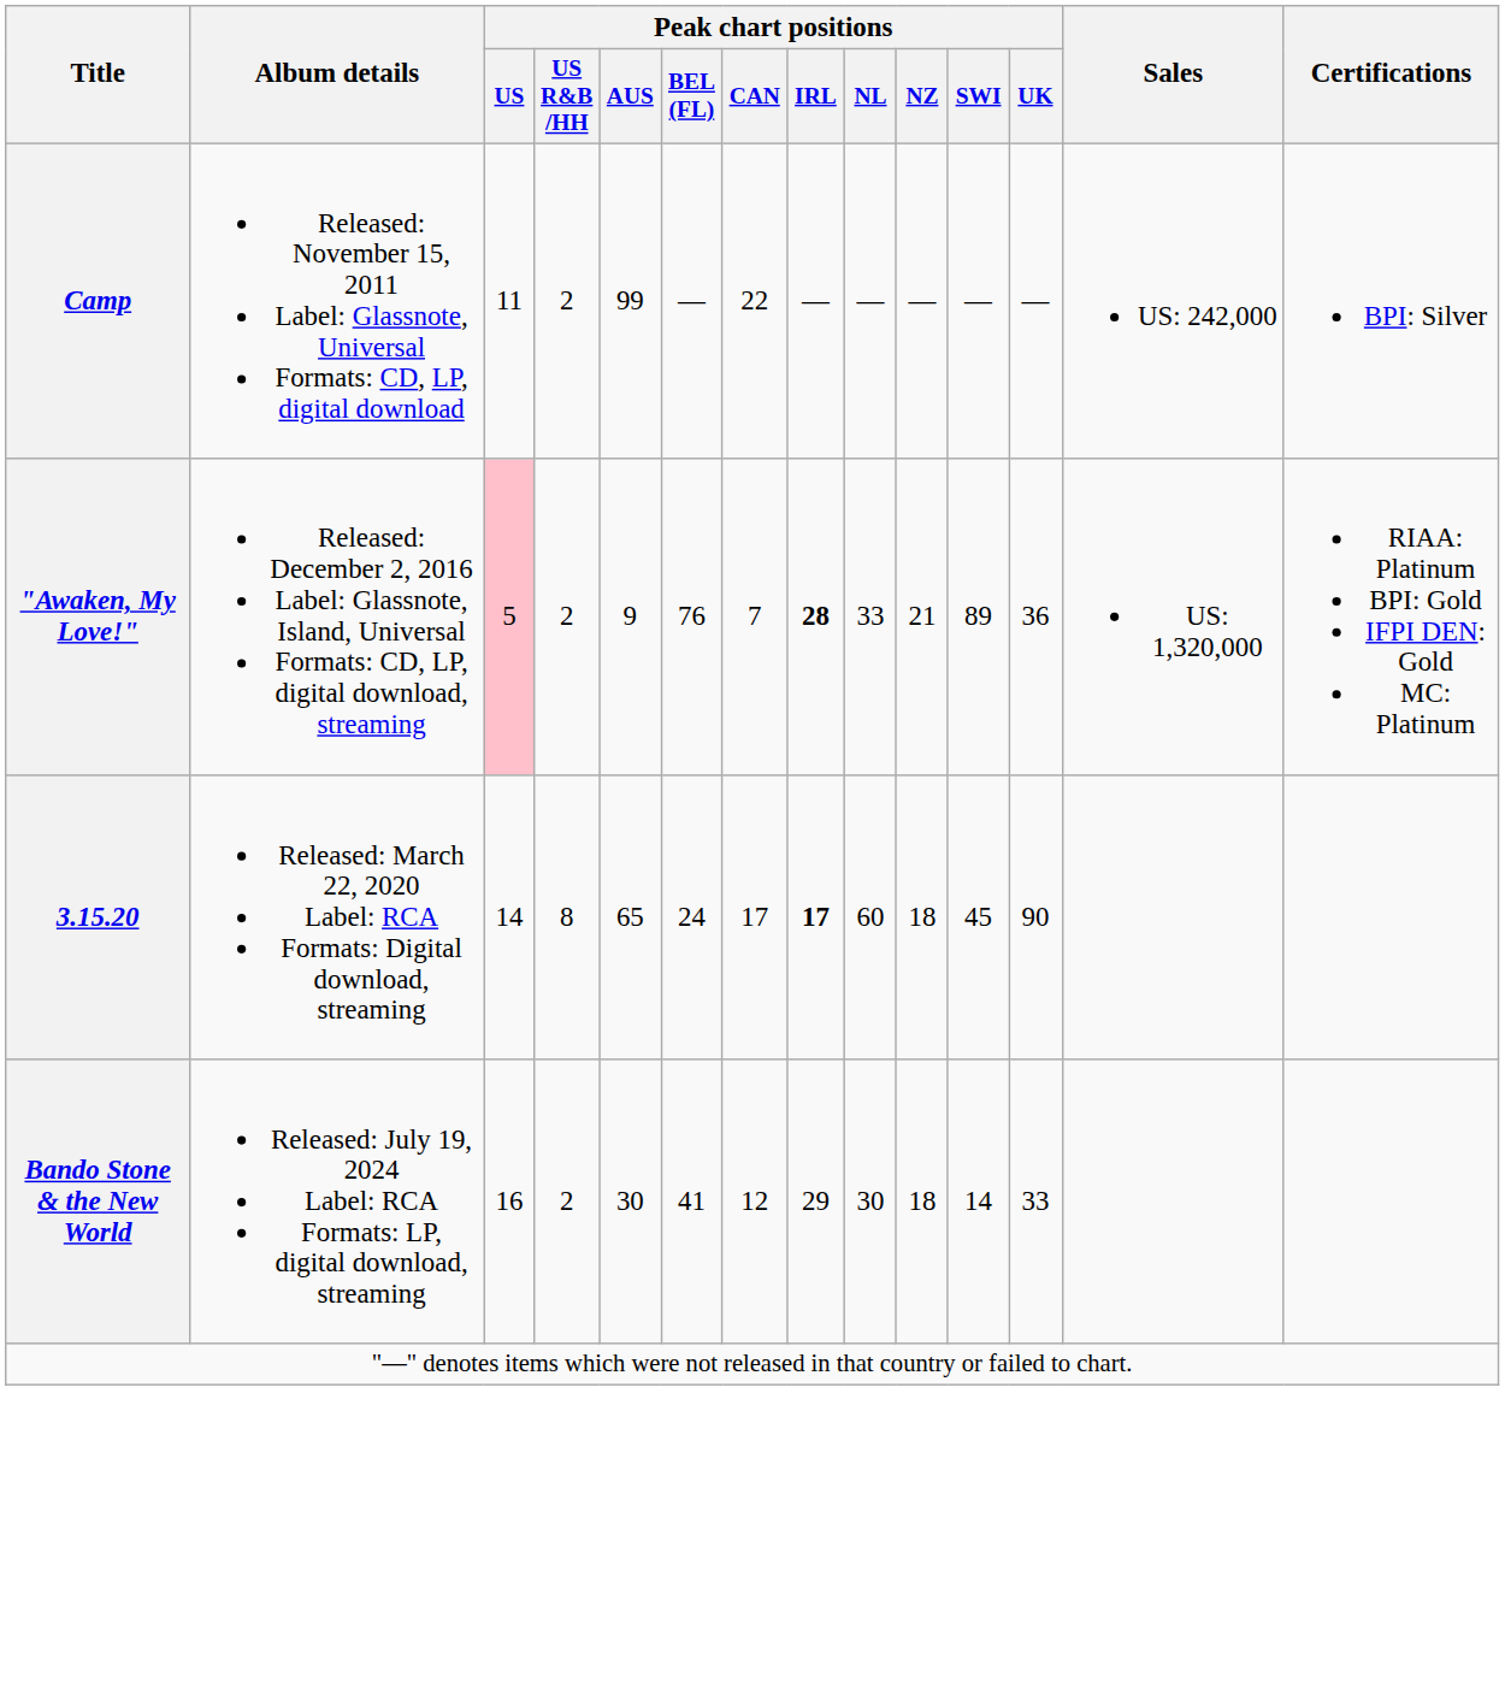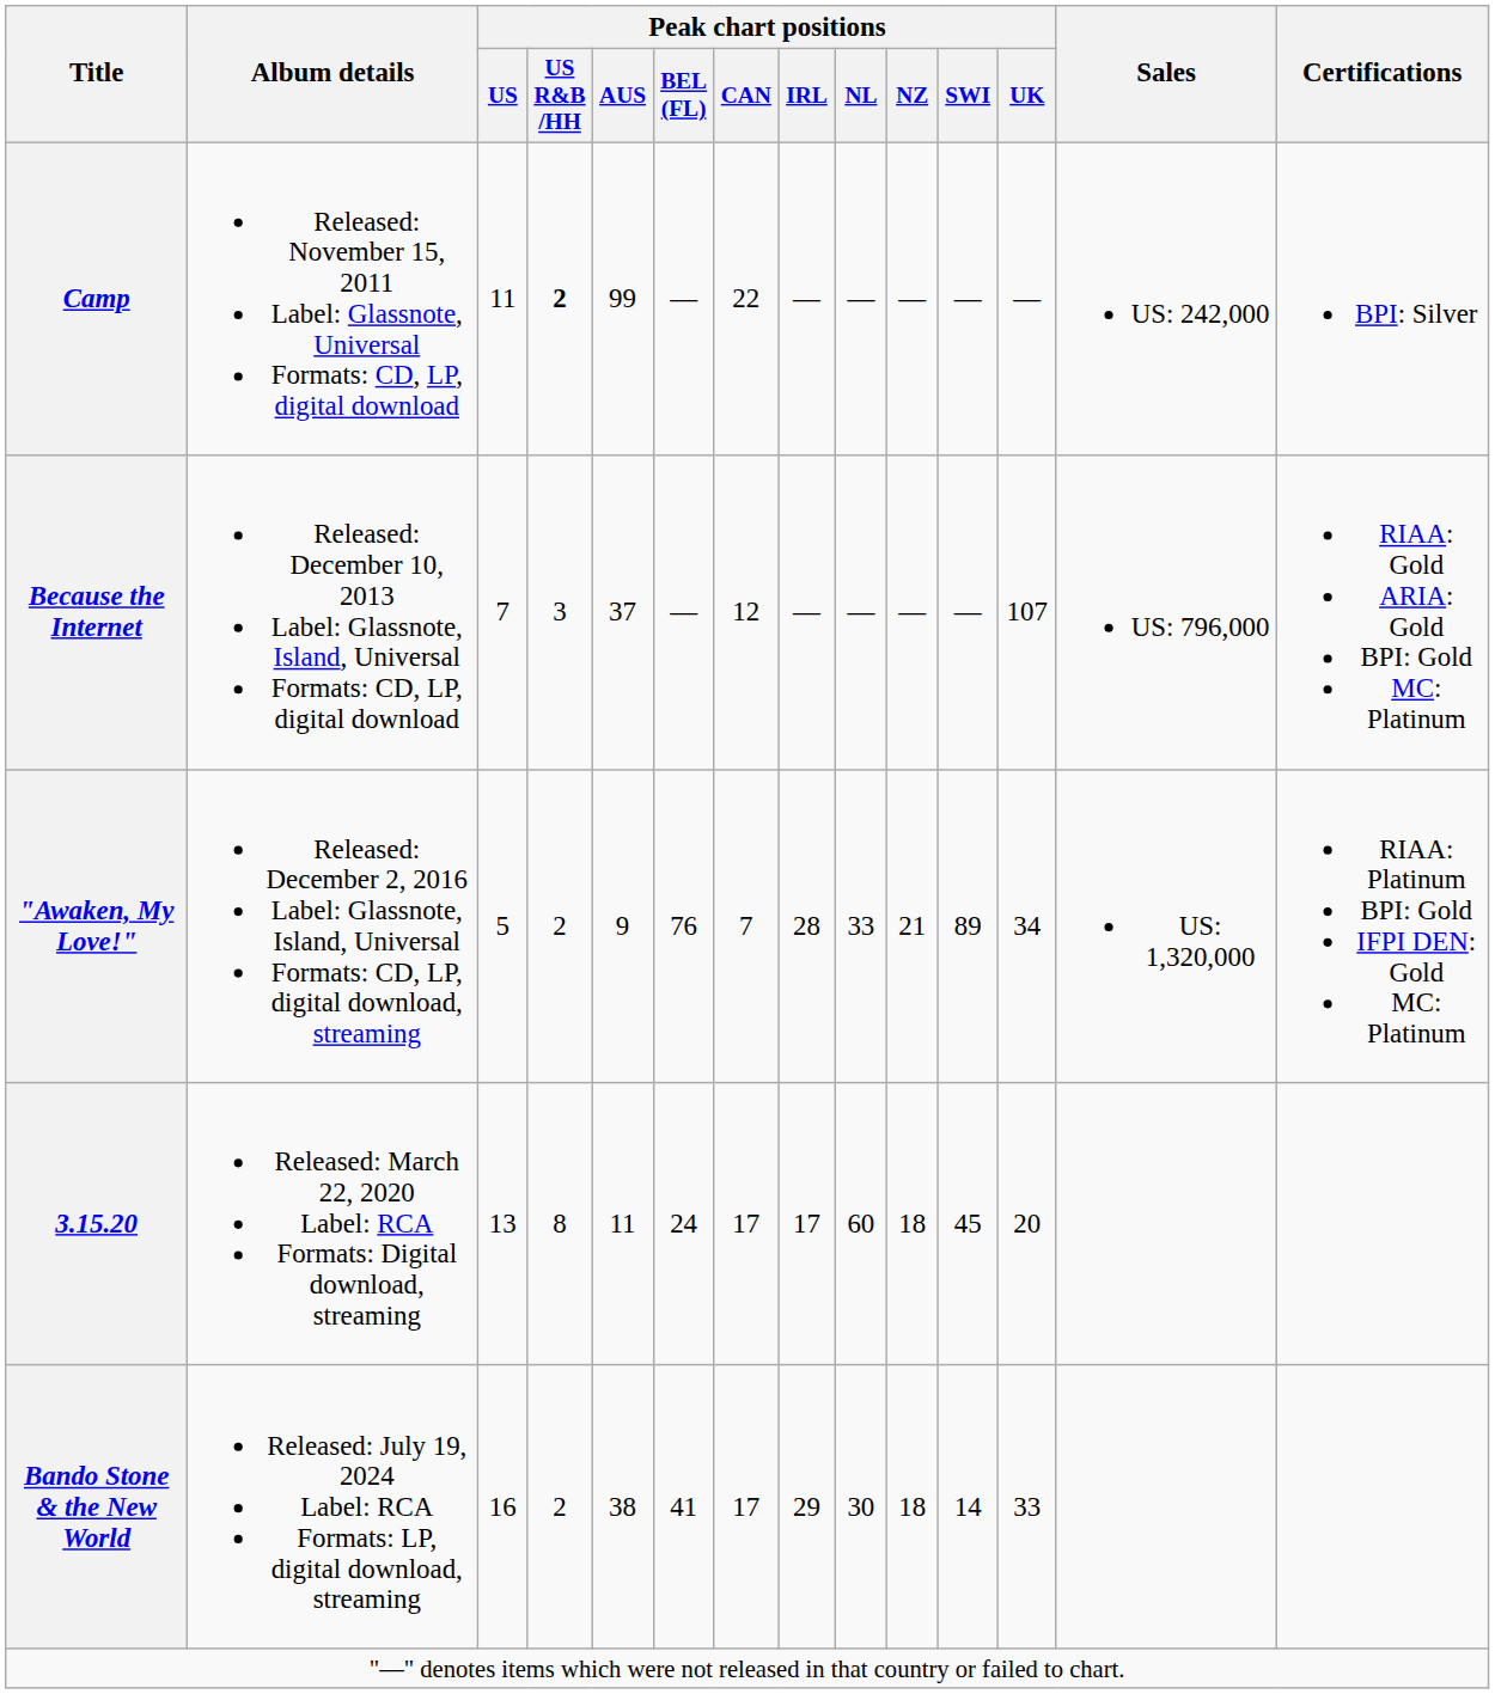Camp | Peak chart positions / US R&B /HH: normal -> bold
+ row: Because the Internet | Released: December 10, 2013 Label: Glassnote, Island, Universal Formats: CD, LP, digital download | 7 | 3 | 37 | — | 12 | — | — | — | — | 107 | US: 796,000 | RIAA: Gold ARIA: Gold BPI: Gold MC: Platinum
"Awaken, My Love!" | Peak chart positions / US: pink background -> no background
"Awaken, My Love!" | Peak chart positions / IRL: bold -> normal
"Awaken, My Love!" | Peak chart positions / UK: 36 -> 34
3.15.20 | Peak chart positions / US: 14 -> 13
3.15.20 | Peak chart positions / AUS: 65 -> 11
3.15.20 | Peak chart positions / IRL: bold -> normal
3.15.20 | Peak chart positions / UK: 90 -> 20
Bando Stone & the New World | Peak chart positions / AUS: 30 -> 38
Bando Stone & the New World | Peak chart positions / CAN: 12 -> 17
